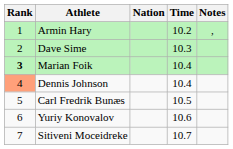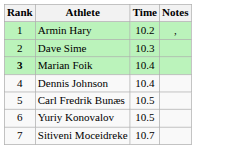- column: Nation
Dennis Johnson | Rank: lightsalmon background -> no background
Yuriy Konovalov | Time: 10.6 -> 10.5
